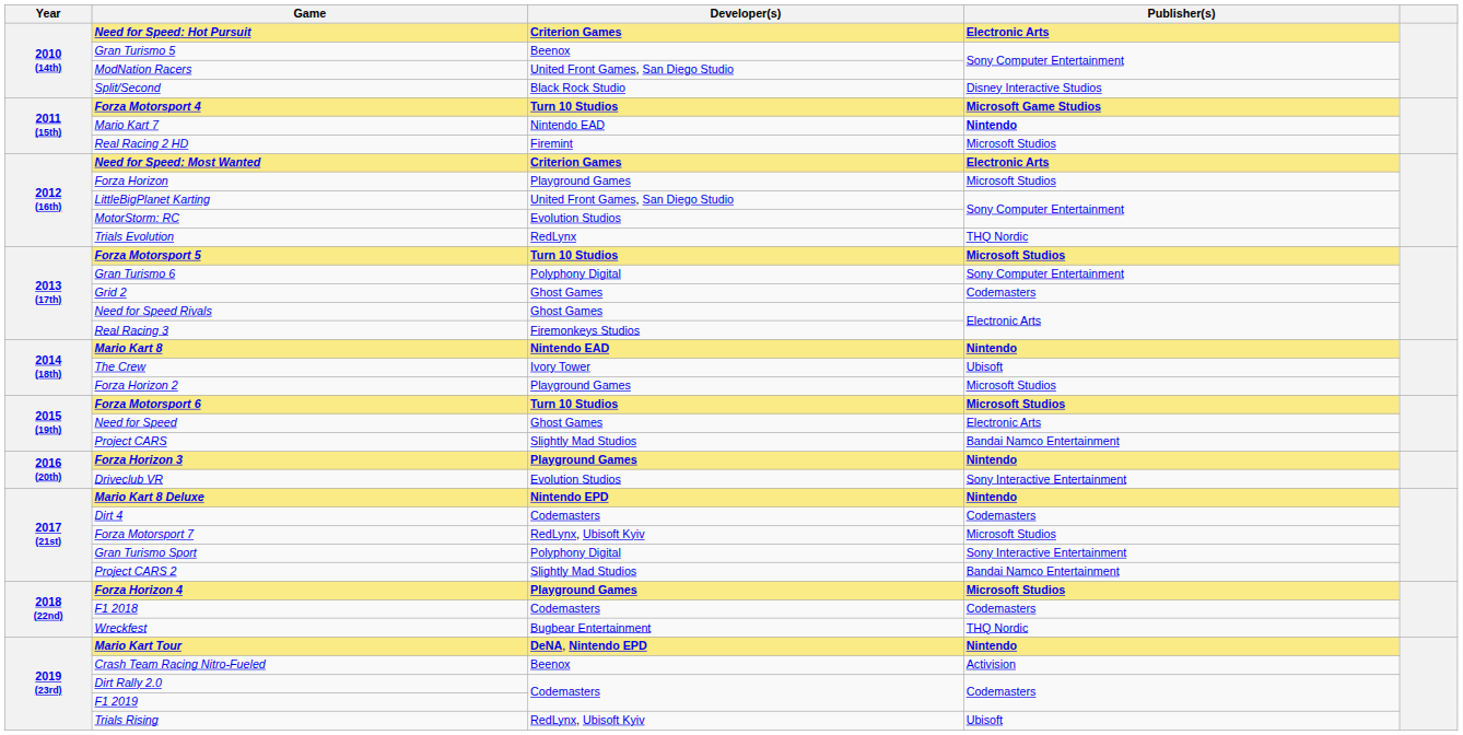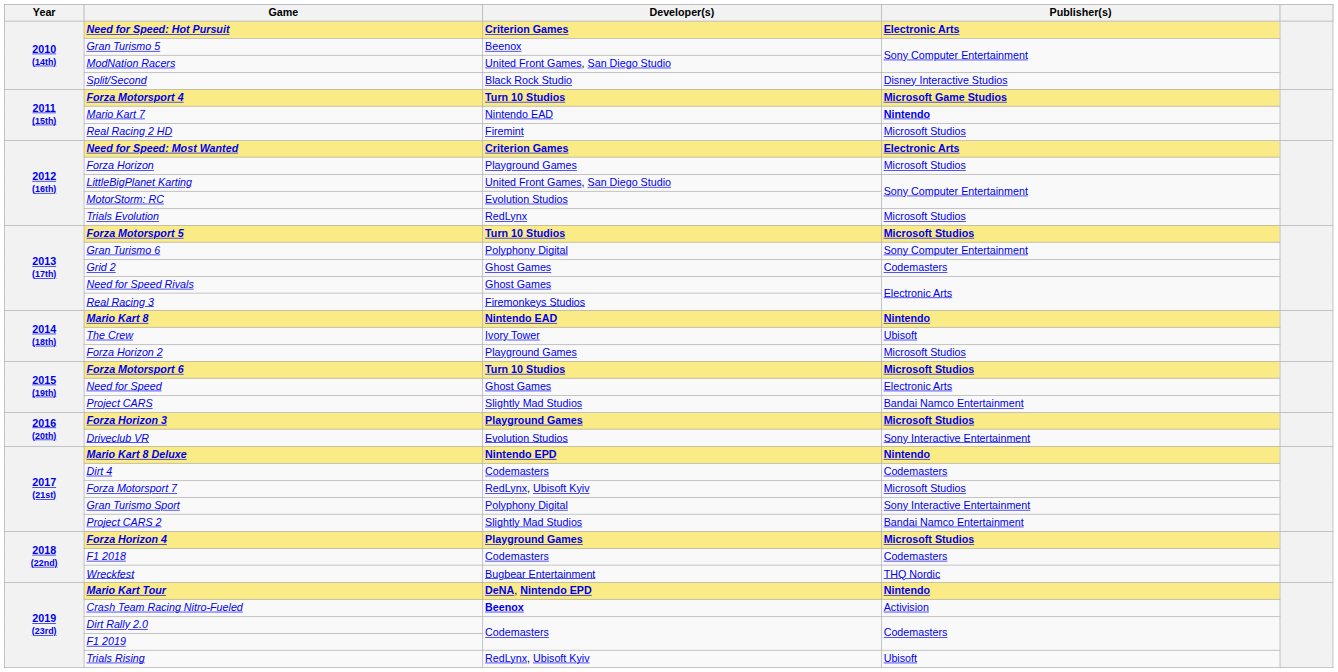Trials Evolution | Publisher(s): THQ Nordic -> Microsoft Studios
Forza Horizon 3 | Publisher(s): Nintendo -> Microsoft Studios
Crash Team Racing Nitro-Fueled | Developer(s): normal -> bold
